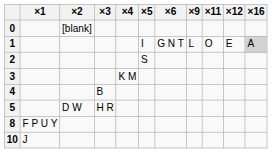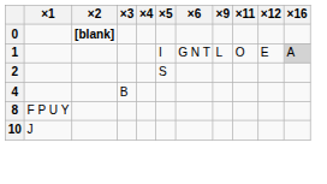0 | ×2: normal -> bold
- row: 3 | K M
- row: 5 | D W | H R
